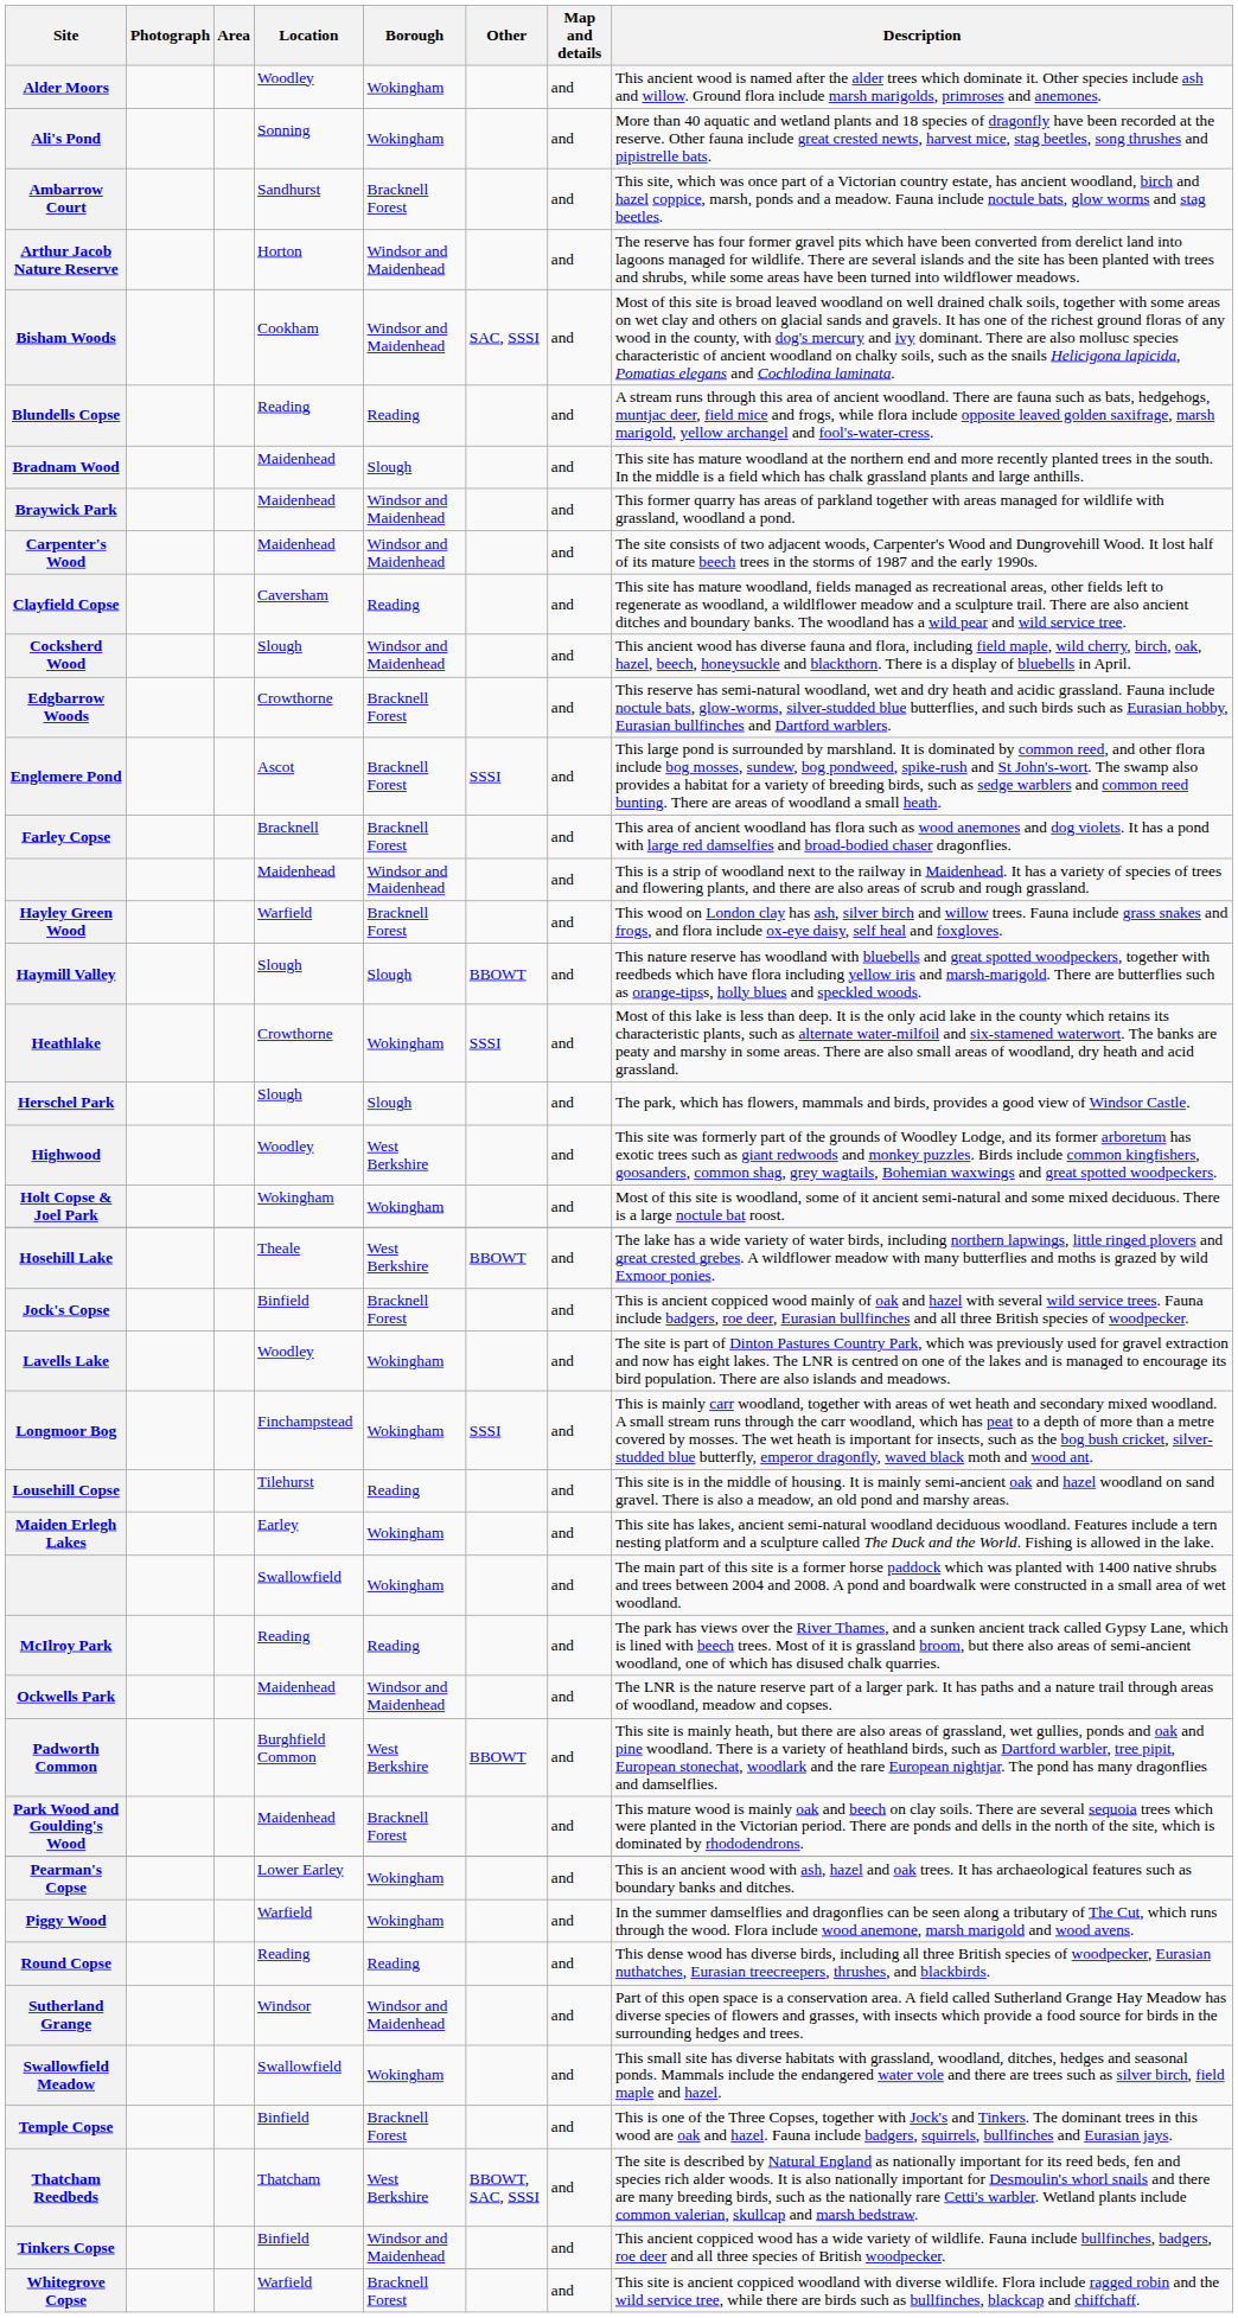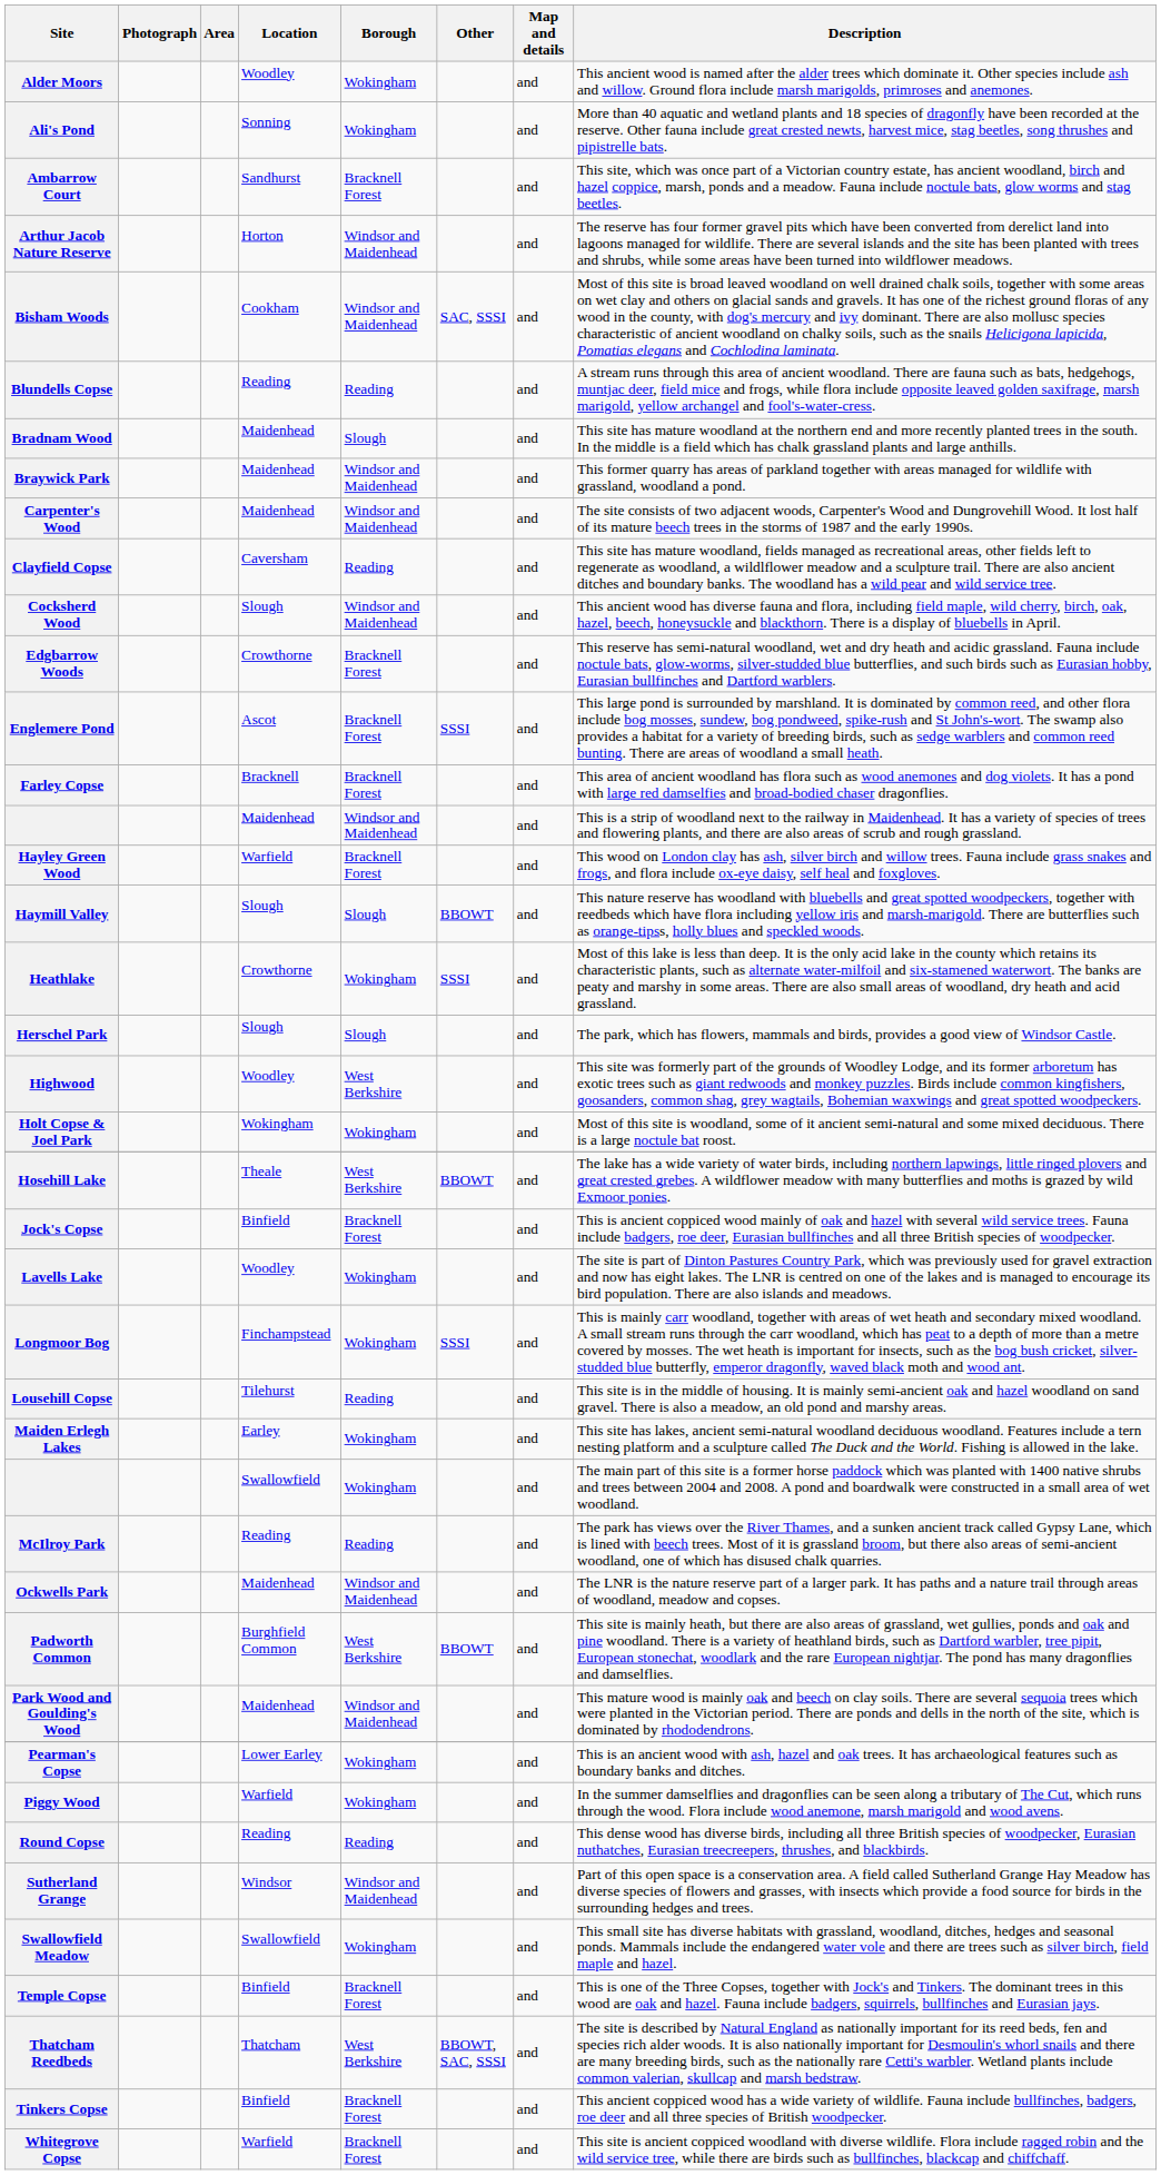Park Wood and Goulding's Wood | Borough: Bracknell Forest -> Windsor and Maidenhead
Tinkers Copse | Borough: Windsor and Maidenhead -> Bracknell Forest
